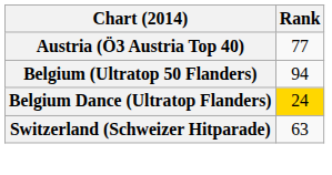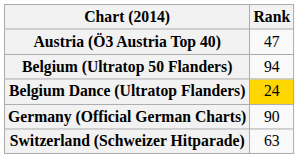Austria (Ö3 Austria Top 40) | Rank: 77 -> 47
+ row: Germany (Official German Charts) | 90
